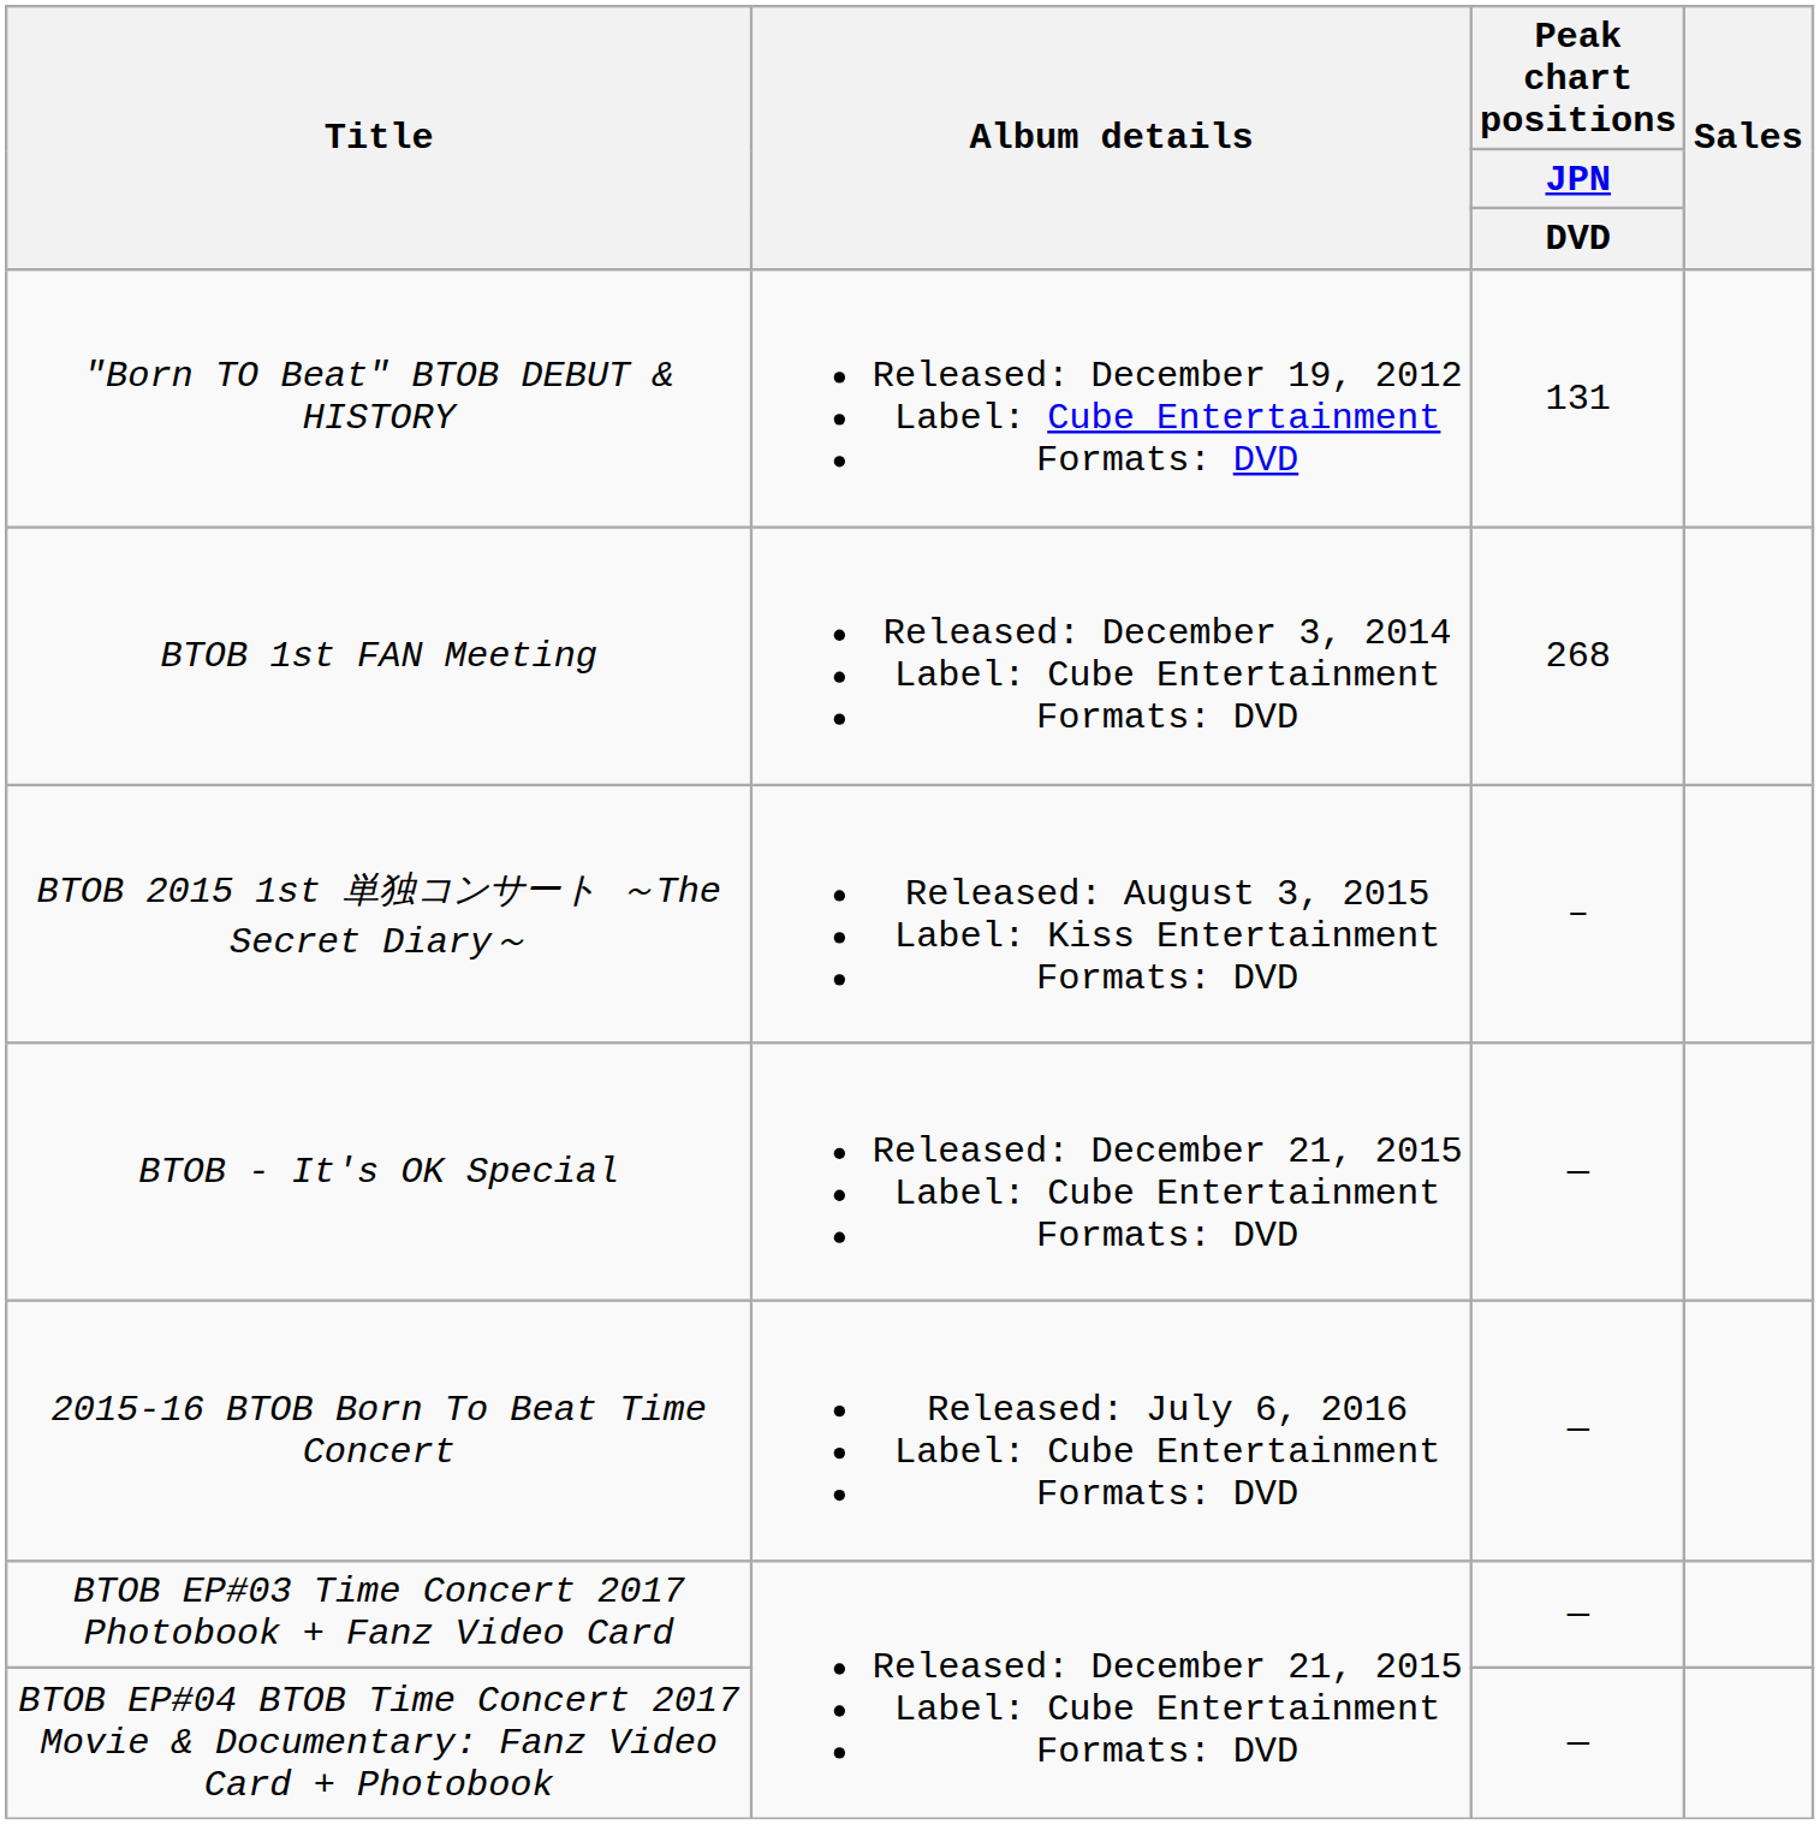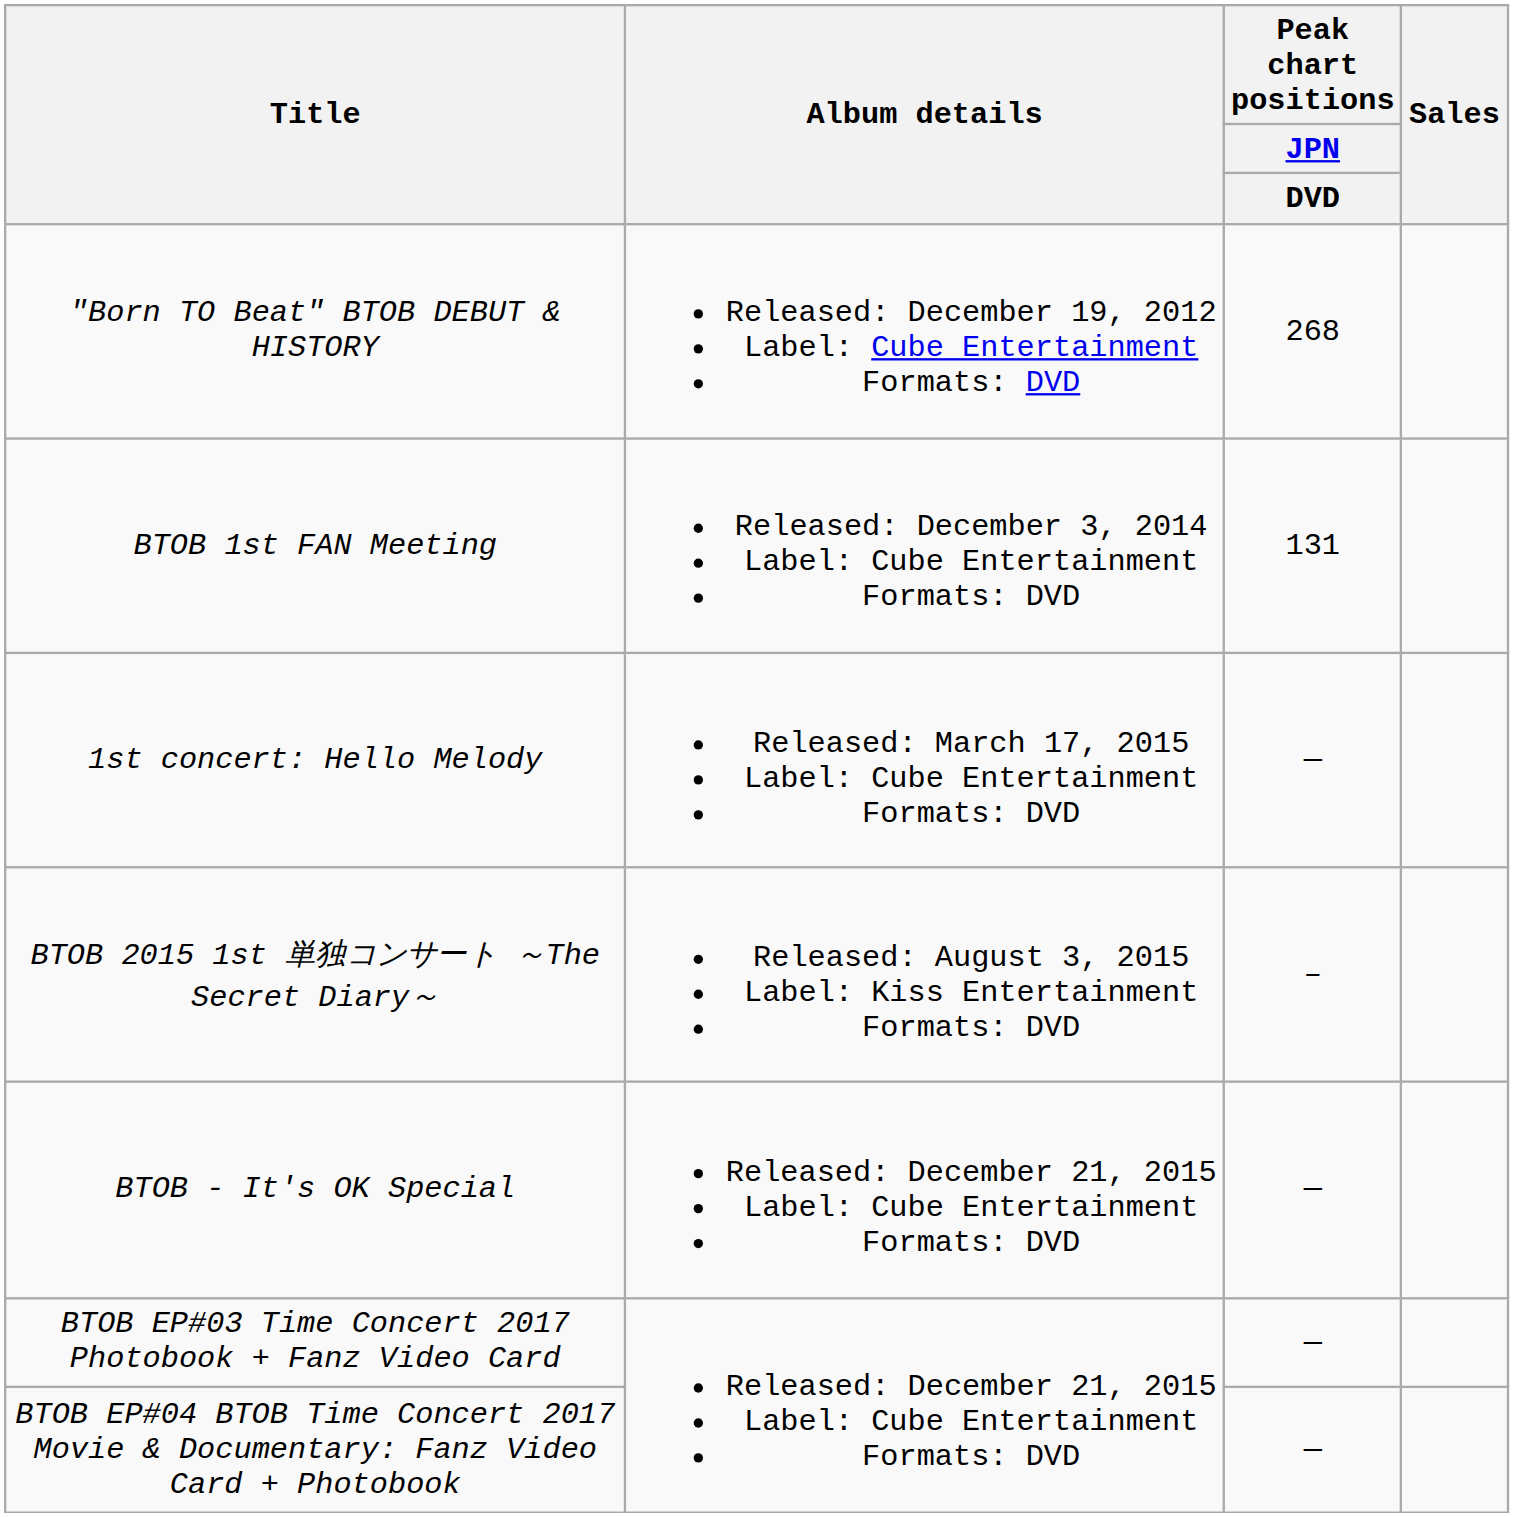"Born TO Beat" BTOB DEBUT & HISTORY | Peak chart positions / JPN / DVD: 131 -> 268
BTOB 1st FAN Meeting | Peak chart positions / JPN / DVD: 268 -> 131
+ row: 1st concert: Hello Melody | Released: March 17, 2015 Label: Cube Entertainment Formats: DVD | —
- row: 2015-16 BTOB Born To Beat Time Concert | Released: July 6, 2016 Label: Cube Entertainment Formats: DVD | —
